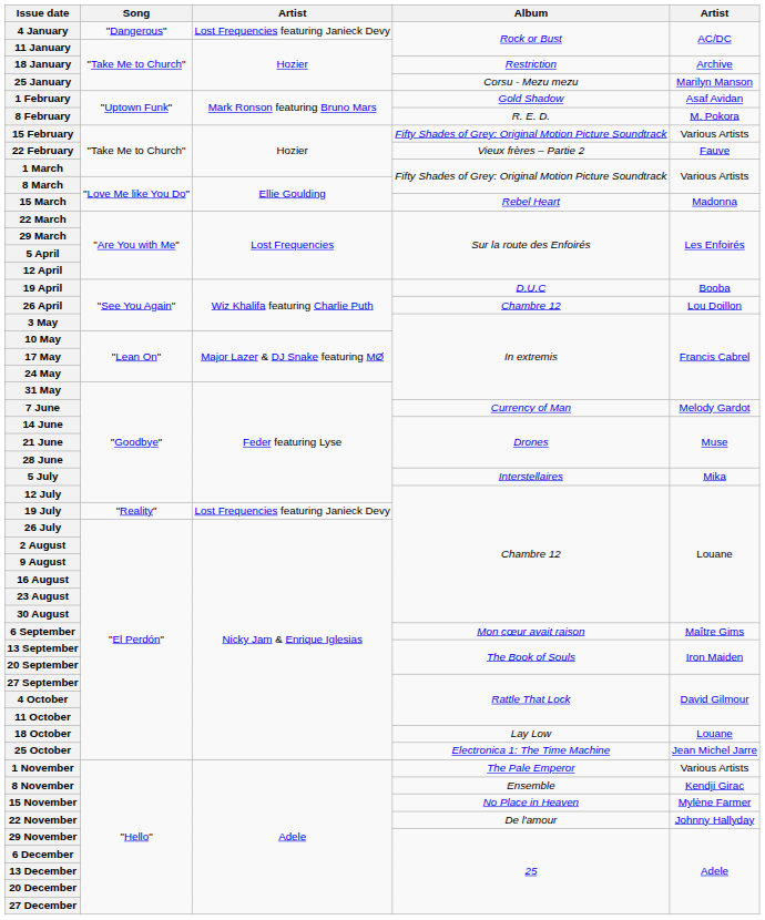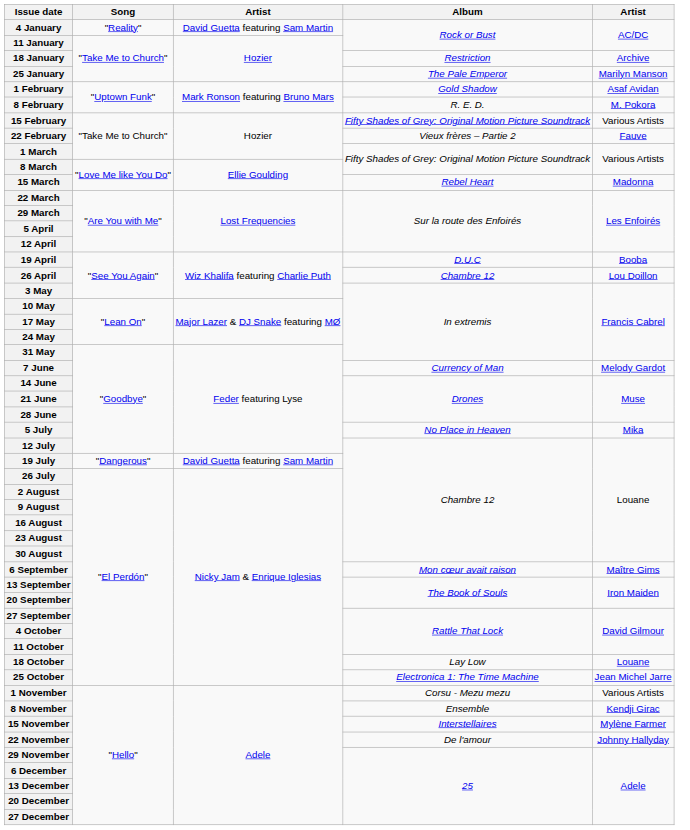4 January | Song: "Dangerous" -> "Reality"
4 January | column 3: Lost Frequencies featuring Janieck Devy -> David Guetta featuring Sam Martin
25 January | Album: Corsu - Mezu mezu -> The Pale Emperor
5 July | Album: Interstellaires -> No Place in Heaven
19 July | Song: "Reality" -> "Dangerous"
19 July | column 3: Lost Frequencies featuring Janieck Devy -> David Guetta featuring Sam Martin
1 November | Album: The Pale Emperor -> Corsu - Mezu mezu
15 November | Album: No Place in Heaven -> Interstellaires
